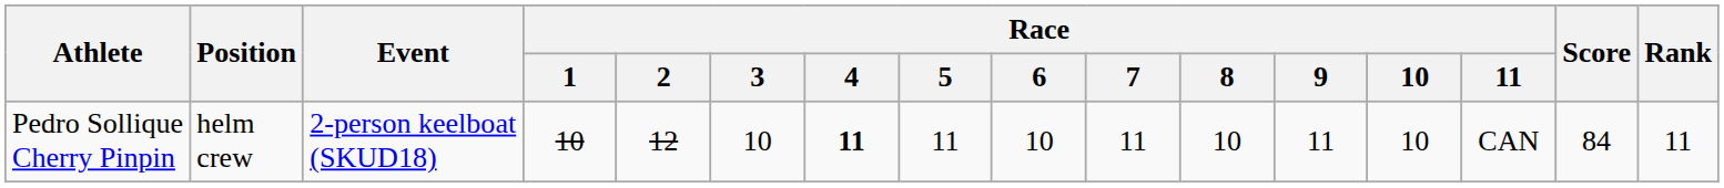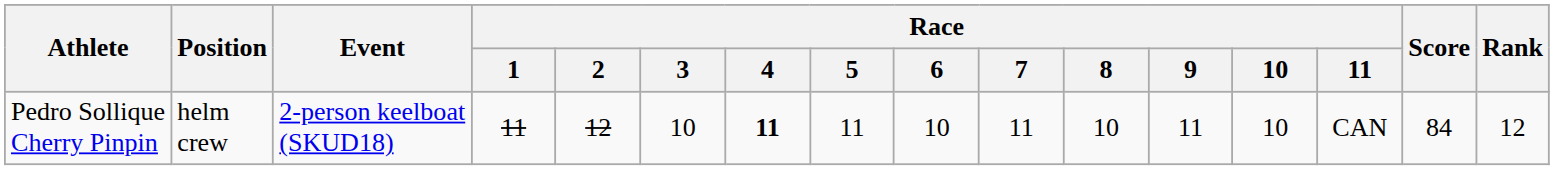Pedro Sollique Cherry Pinpin | Race / 1: 10 -> 11
Pedro Sollique Cherry Pinpin | Rank: 11 -> 12
